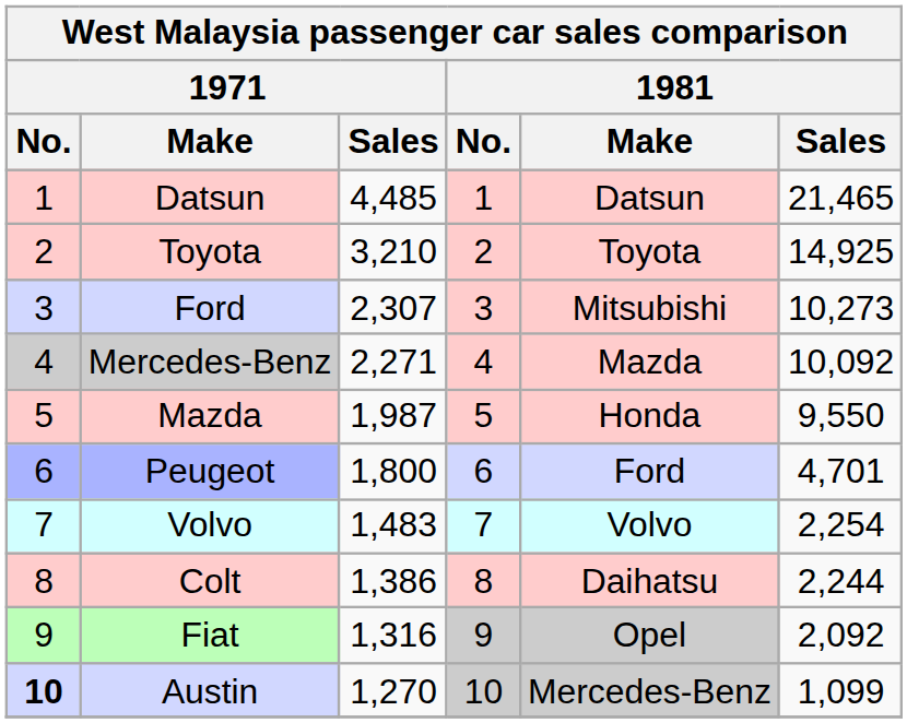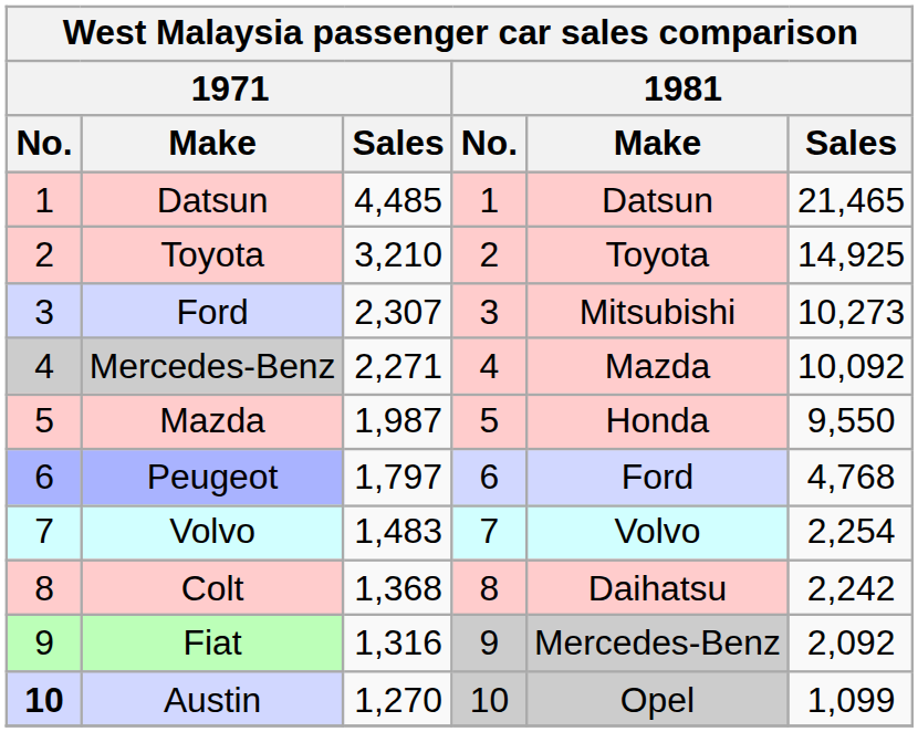Peugeot | 1971 / Sales: 1,800 -> 1,797
Peugeot | 1981 / Sales: 4,701 -> 4,768
Colt | 1971 / Sales: 1,386 -> 1,368
Colt | 1981 / Sales: 2,244 -> 2,242
Fiat | 1981 / Make: Opel -> Mercedes-Benz
Austin | 1981 / Make: Mercedes-Benz -> Opel
